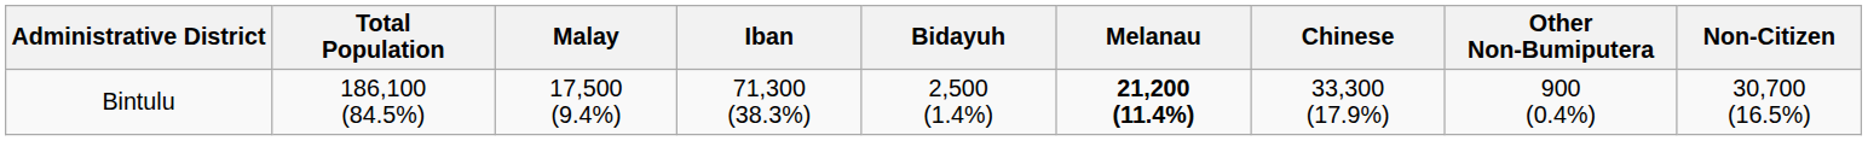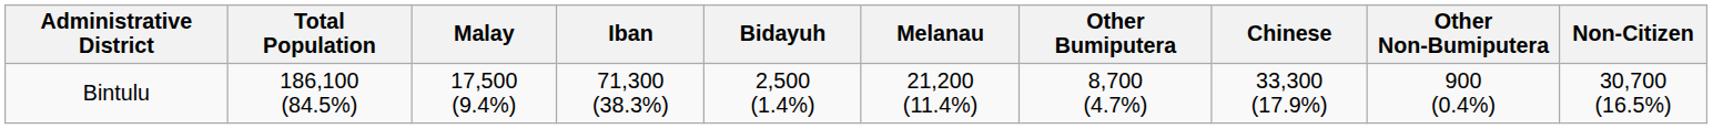+ column: Other Bumiputera | 8,700 (4.7%)
Bintulu | Melanau: bold -> normal
